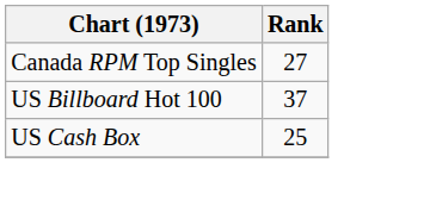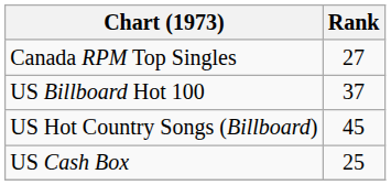+ row: US Hot Country Songs (Billboard) | 45
